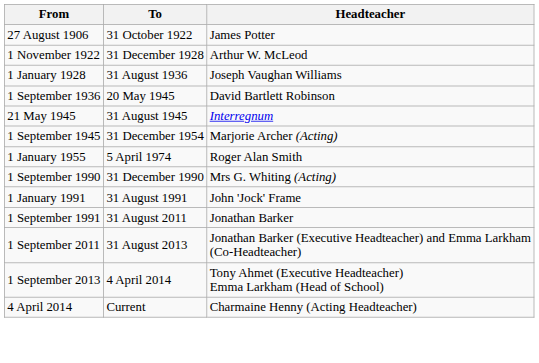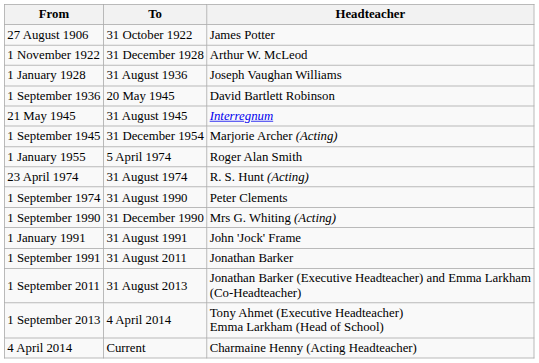+ row: 23 April 1974 | 31 August 1974 | R. S. Hunt (Acting)
+ row: 1 September 1974 | 31 August 1990 | Peter Clements
